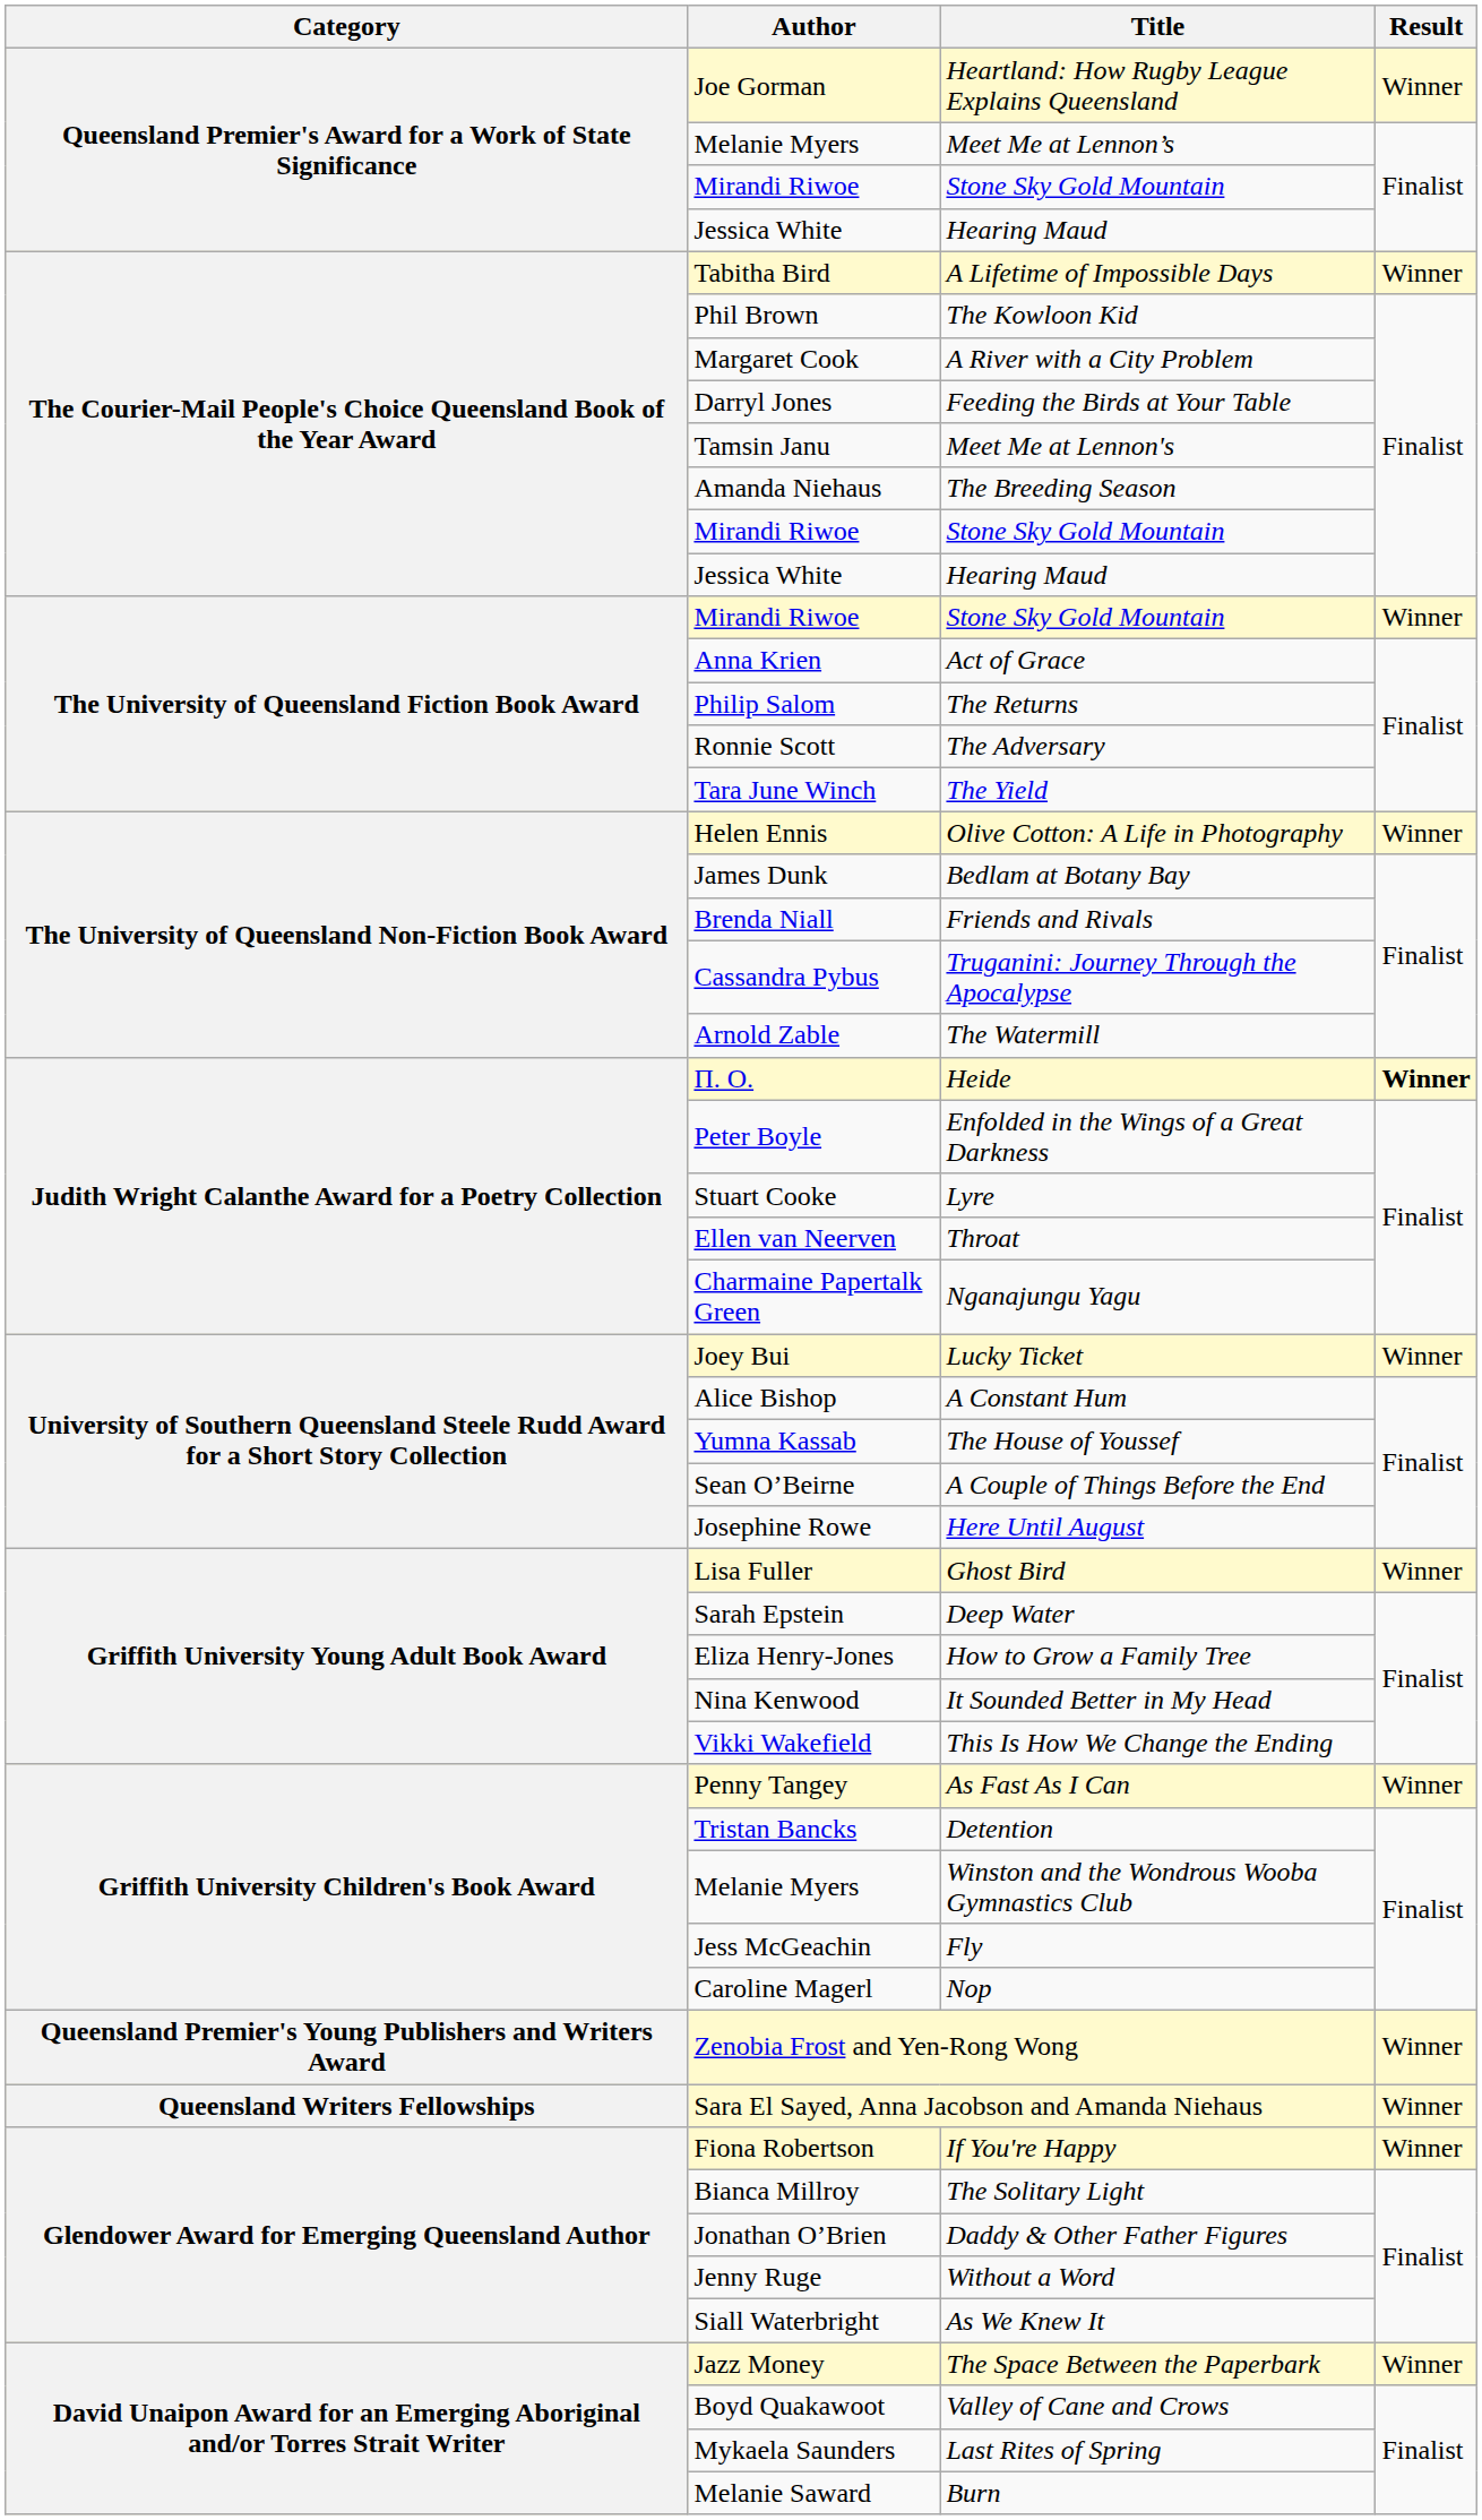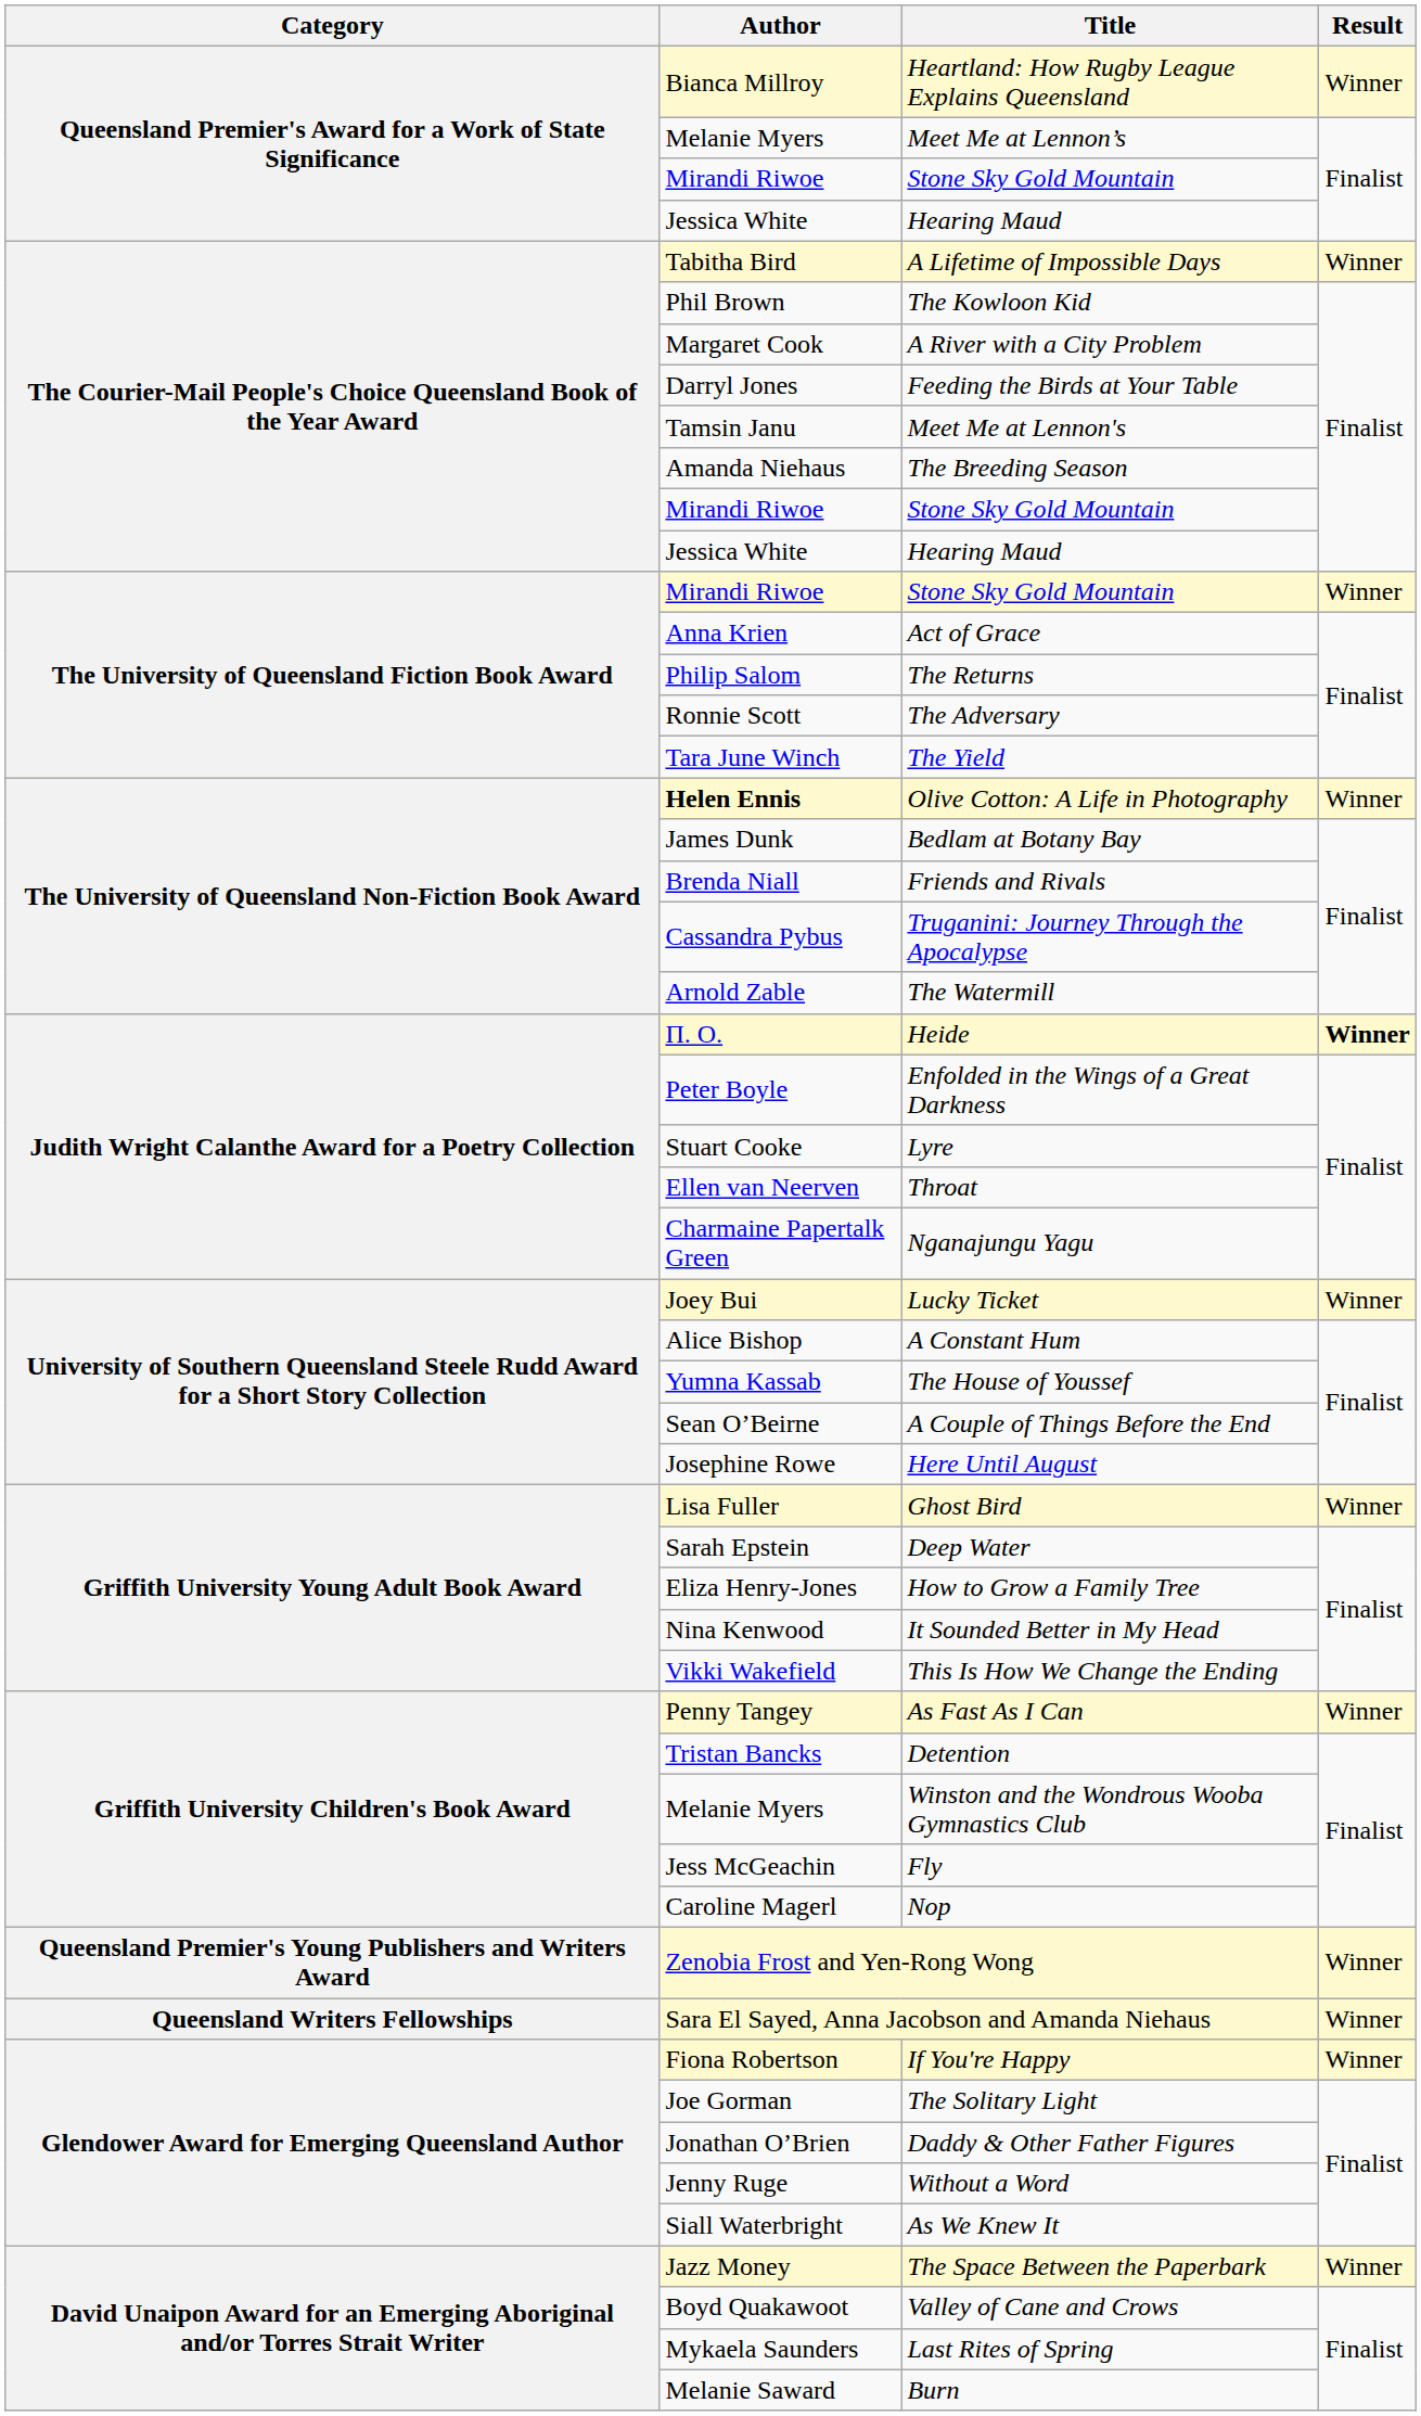Heartland: How Rugby League Explains Queensland | Author: Joe Gorman -> Bianca Millroy
Olive Cotton: A Life in Photography | Author: normal -> bold
The Solitary Light | Author: Bianca Millroy -> Joe Gorman
